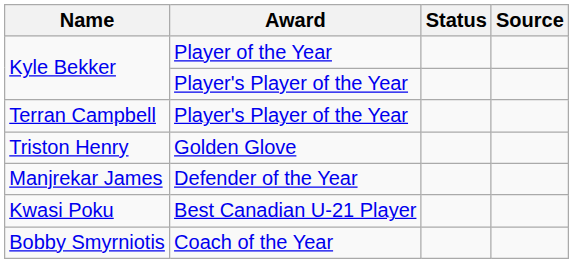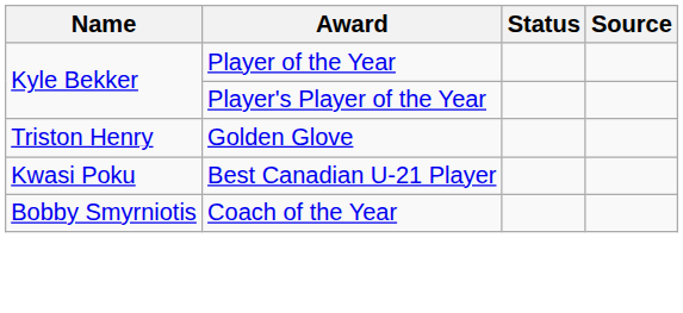- row: Terran Campbell | Player's Player of the Year
- row: Manjrekar James | Defender of the Year
